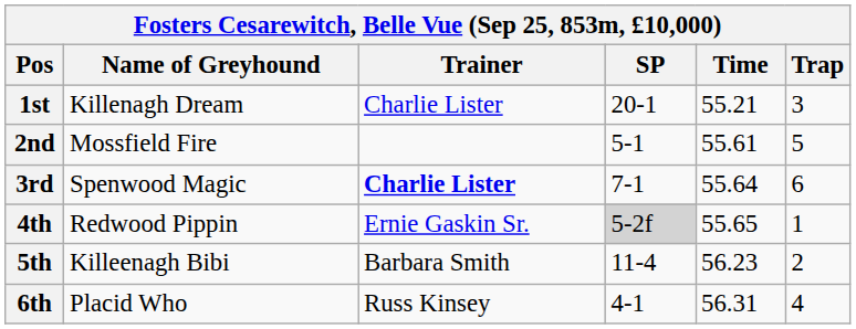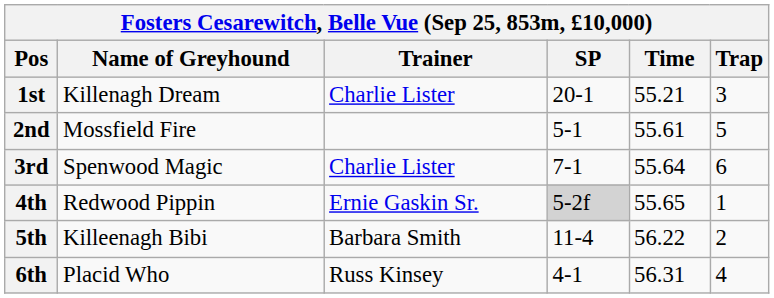3rd | Trainer: bold -> normal
5th | Time: 56.23 -> 56.22
